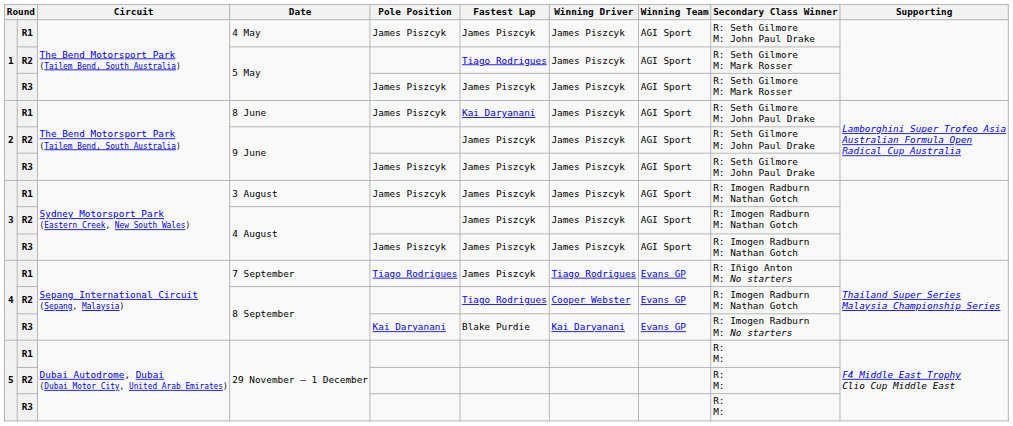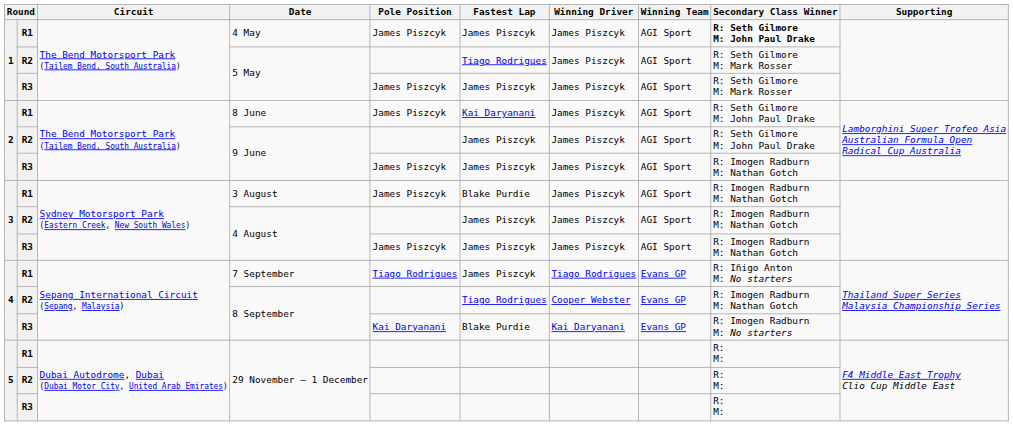4 May | Secondary Class Winner: normal -> bold
R3 / 9 June | Secondary Class Winner: R: Seth Gilmore M: John Paul Drake -> R: Imogen Radburn M: Nathan Gotch
3 August | Fastest Lap: James Piszcyk -> Blake Purdie
